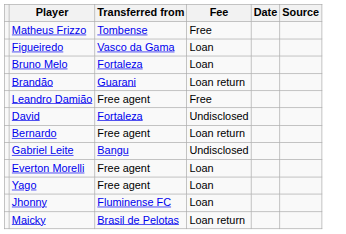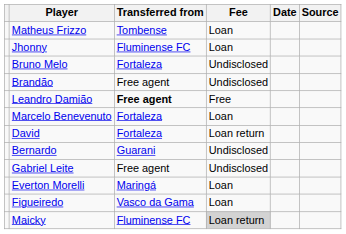Matheus Frizzo | Fee: Free -> Loan
rows swapped: Figueiredo <-> Jhonny
Bruno Melo | Fee: Loan -> Undisclosed
Brandão | Transferred from: Guarani -> Free agent
Brandão | Fee: Loan return -> Undisclosed
Leandro Damião | Transferred from: normal -> bold
+ row: Marcelo Benevenuto | Fortaleza | Loan
David | Fee: Undisclosed -> Loan return
Bernardo | Transferred from: Free agent -> Guarani
Bernardo | Fee: Loan return -> Undisclosed
Gabriel Leite | Transferred from: Bangu -> Free agent
Everton Morelli | Transferred from: Free agent -> Maringá
- row: Yago | Free agent | Loan
Maicky | Transferred from: Brasil de Pelotas -> Fluminense FC
Maicky | Fee: no background -> lightgrey background
